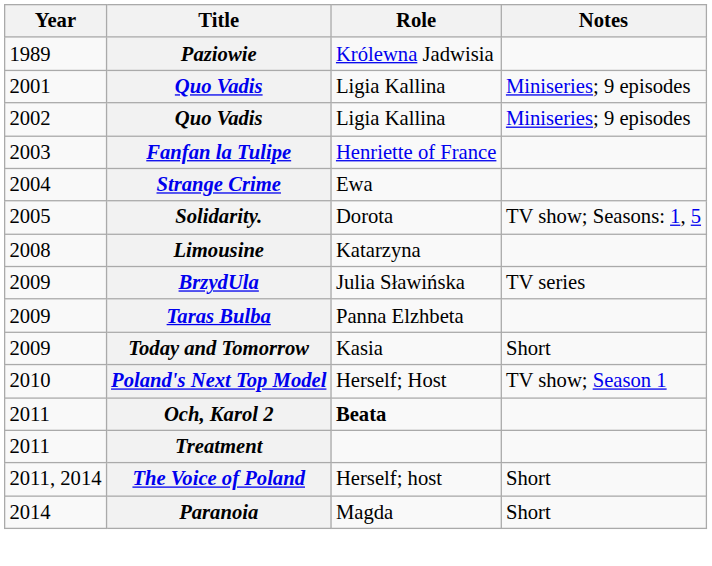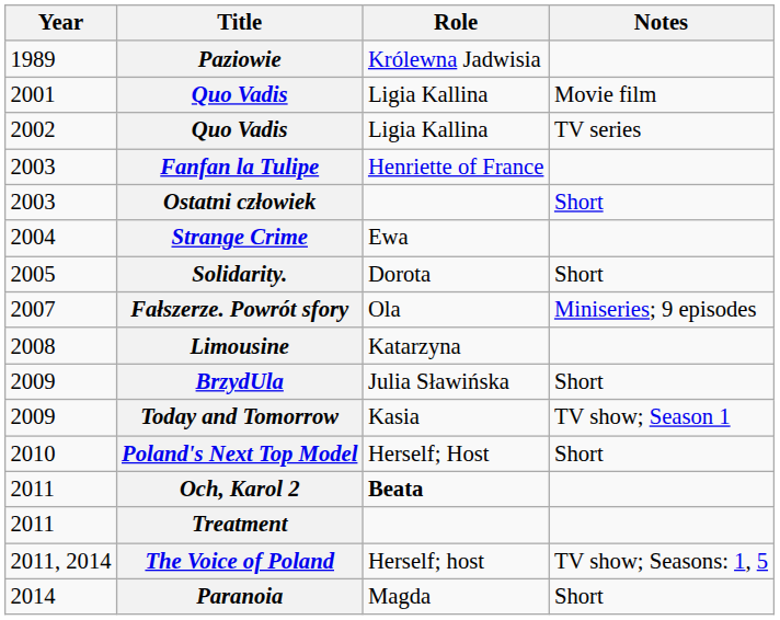2001 / Quo Vadis | Notes: Miniseries; 9 episodes -> Movie film
2002 / Quo Vadis | Notes: Miniseries; 9 episodes -> TV series
+ row: 2003 | Ostatni człowiek | Short
Solidarity. | Notes: TV show; Seasons: 1, 5 -> Short
+ row: 2007 | Fałszerze. Powrót sfory | Ola | Miniseries; 9 episodes
BrzydUla | Notes: TV series -> Short
- row: 2009 | Taras Bulba | Panna Elzhbeta
Today and Tomorrow | Notes: Short -> TV show; Season 1
Poland's Next Top Model | Notes: TV show; Season 1 -> Short
The Voice of Poland | Notes: Short -> TV show; Seasons: 1, 5
